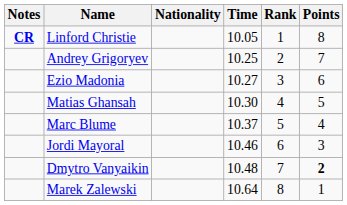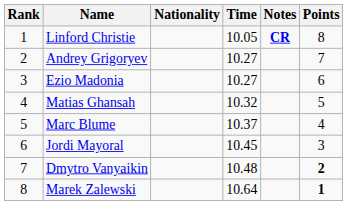columns swapped: Rank <-> Notes
Andrey Grigoryev | Time: 10.25 -> 10.27
Matias Ghansah | Time: 10.30 -> 10.32
Jordi Mayoral | Time: 10.46 -> 10.45
Marek Zalewski | Points: normal -> bold
